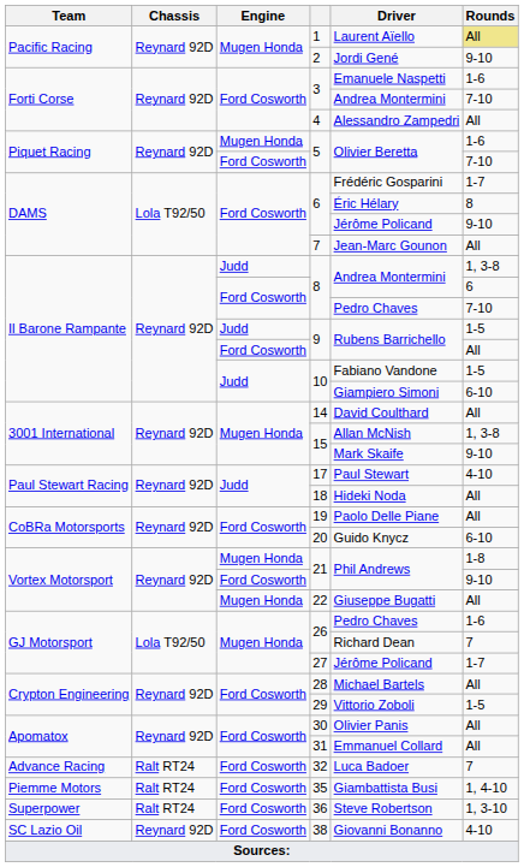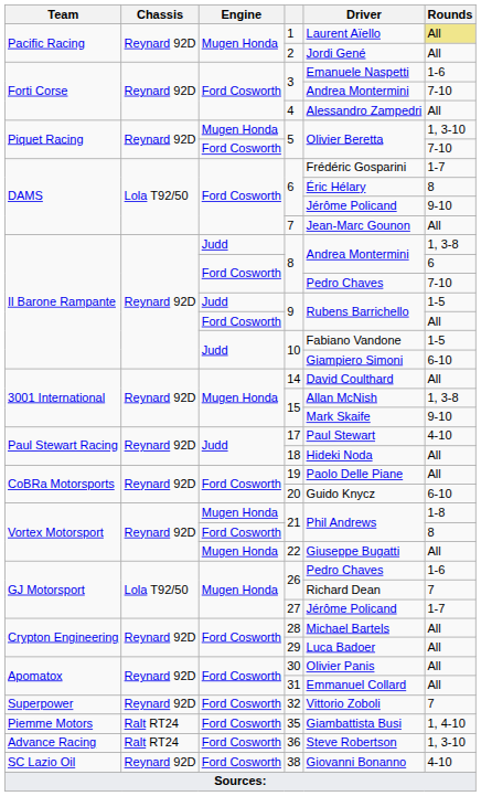2 | Rounds: 9-10 -> All
Mugen Honda / 5 | Rounds: 1-6 -> 1, 3-10
Ford Cosworth / 21 | Rounds: 9-10 -> 8
29 | Driver: Vittorio Zoboli -> Luca Badoer
29 | Rounds: 1-5 -> All
32 | Team: Advance Racing -> Superpower
32 | Chassis: Ralt RT24 -> Reynard 92D
32 | Driver: Luca Badoer -> Vittorio Zoboli
36 | Team: Superpower -> Advance Racing
